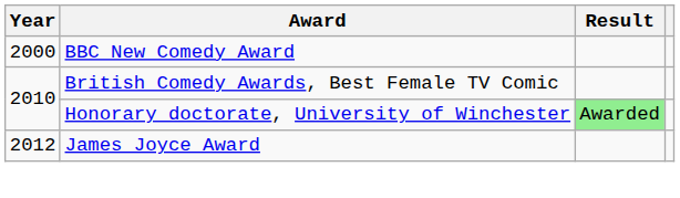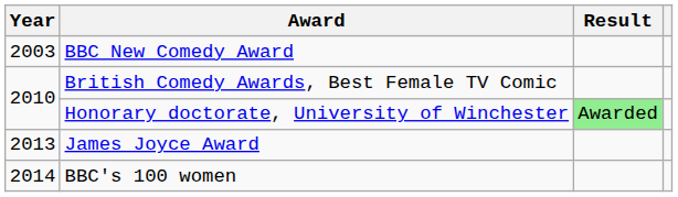BBC New Comedy Award | Year: 2000 -> 2003
James Joyce Award | Year: 2012 -> 2013
+ row: 2014 | BBC's 100 women
